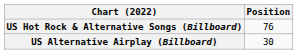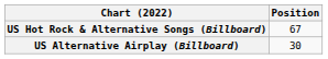US Hot Rock & Alternative Songs (Billboard) | Position: 76 -> 67
